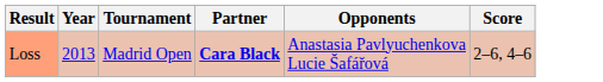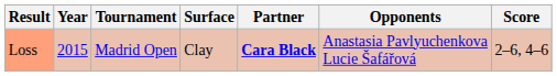+ column: Surface | Clay
Loss | Year: 2013 -> 2015
